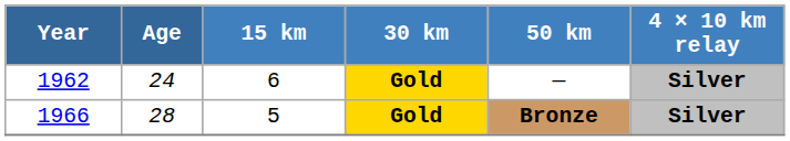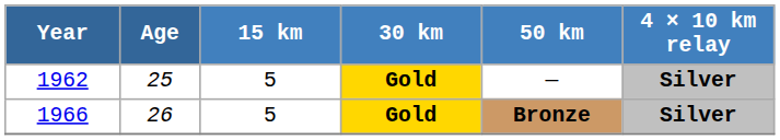1962 | Age: 24 -> 25
1962 | 15 km: 6 -> 5
1966 | Age: 28 -> 26
